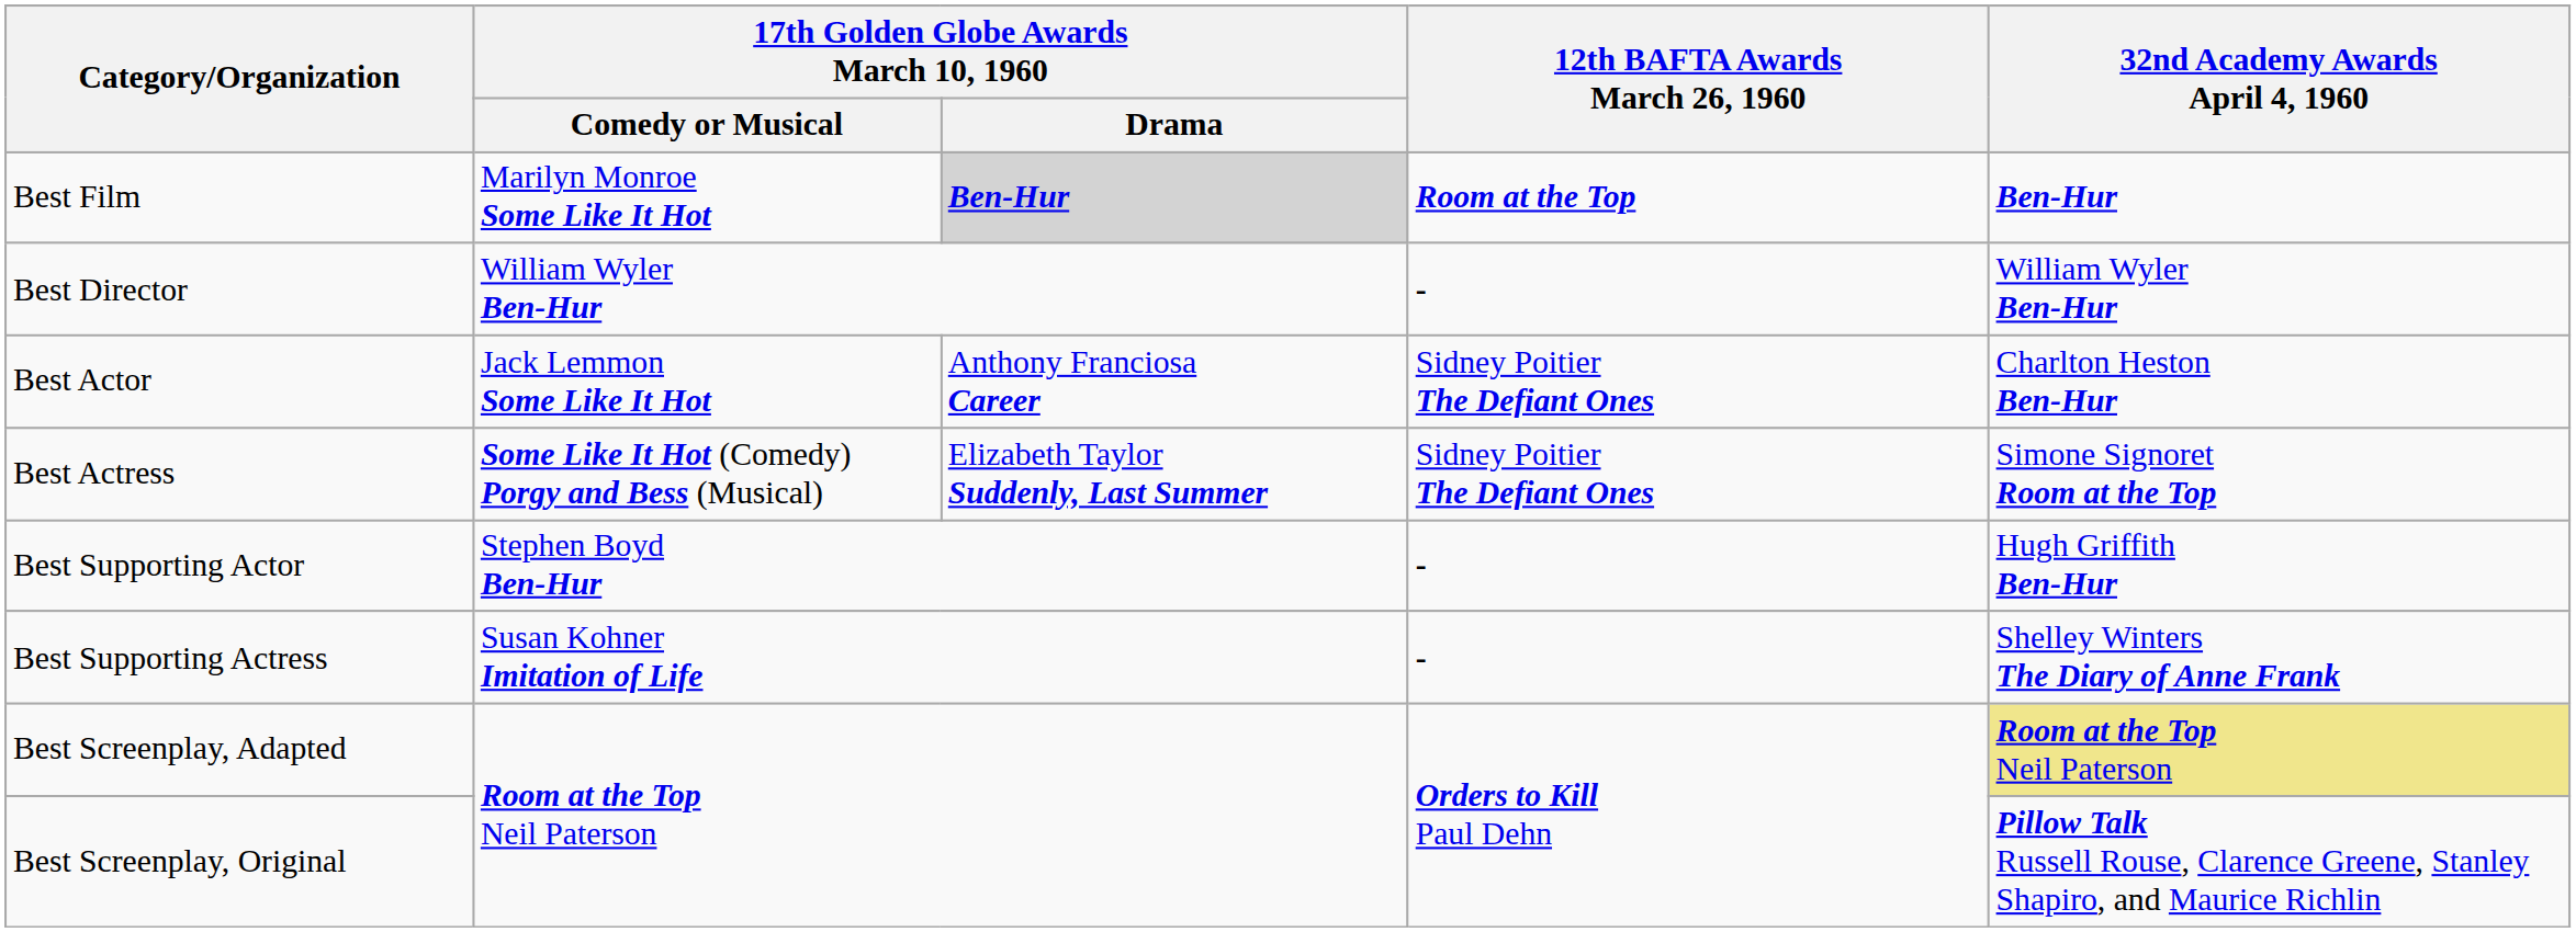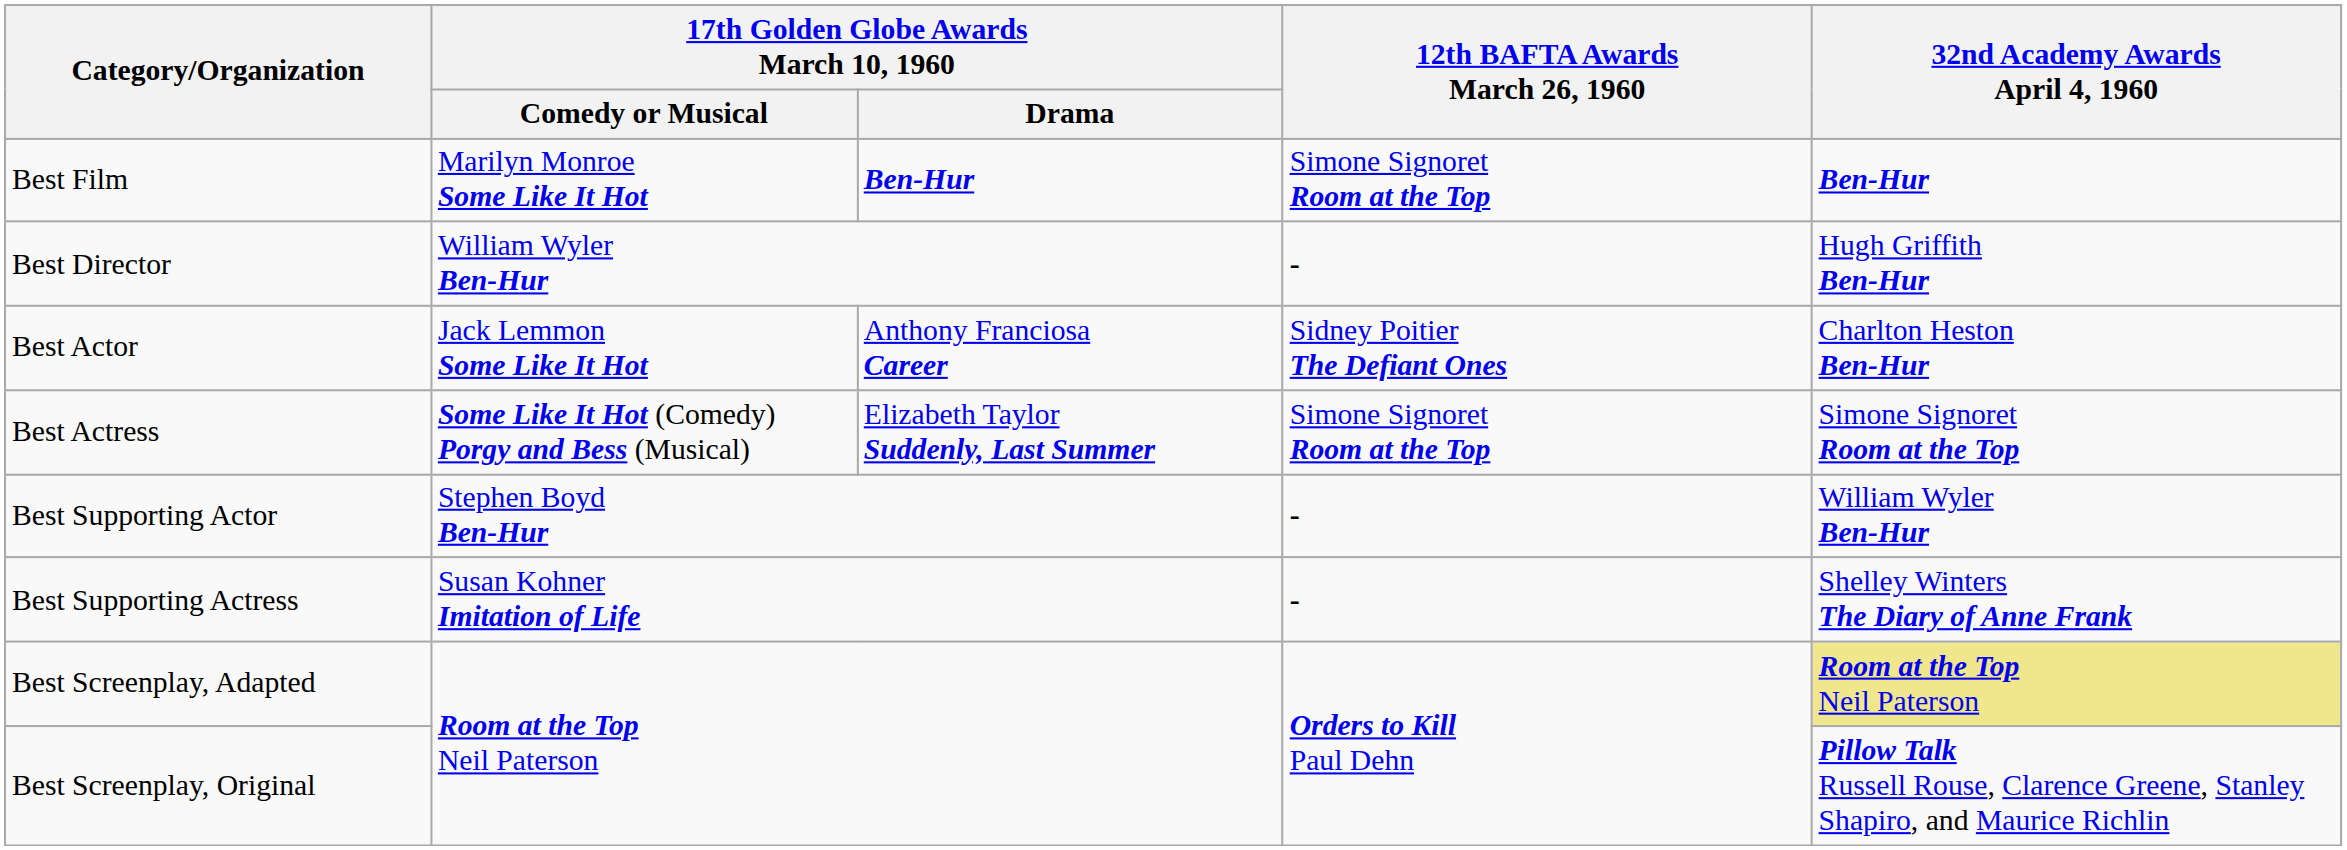Best Film | 17th Golden Globe Awards March 10, 1960 / Drama: lightgrey background -> no background
Best Film | 12th BAFTA Awards March 26, 1960: Room at the Top -> Simone Signoret Room at the Top
Best Director | 32nd Academy Awards April 4, 1960: William Wyler Ben-Hur -> Hugh Griffith Ben-Hur
Best Actress | 12th BAFTA Awards March 26, 1960: Sidney Poitier The Defiant Ones -> Simone Signoret Room at the Top
Best Supporting Actor | 32nd Academy Awards April 4, 1960: Hugh Griffith Ben-Hur -> William Wyler Ben-Hur
